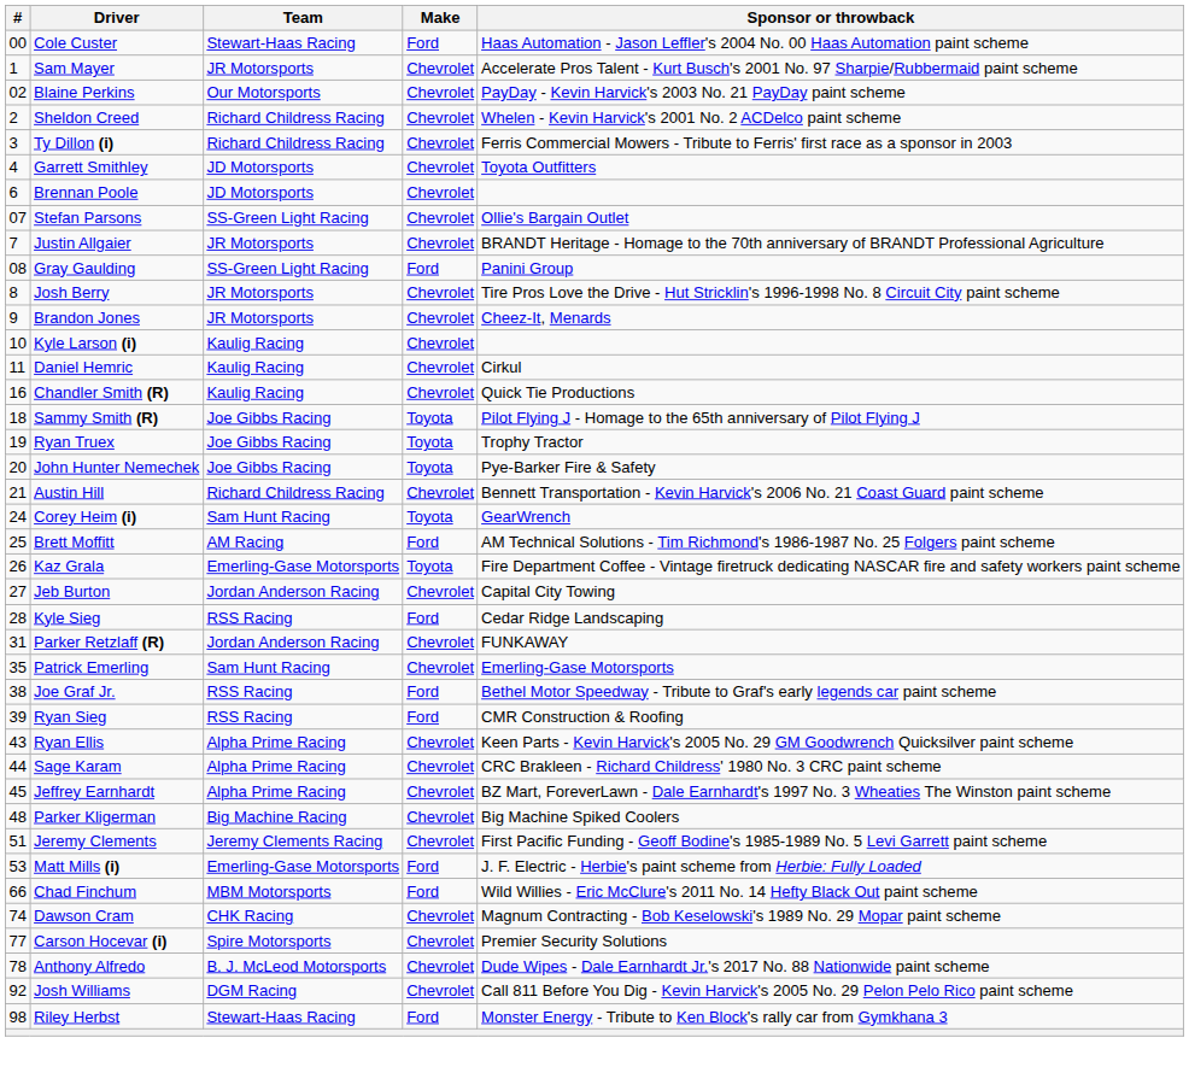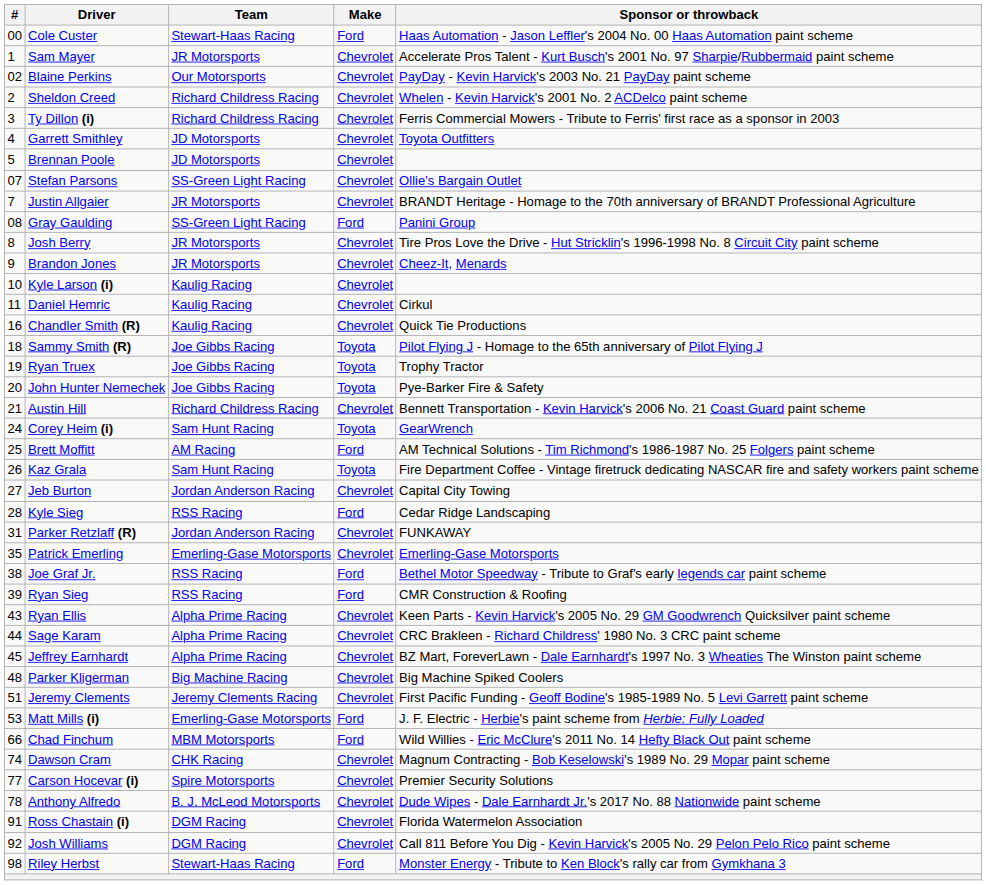Brennan Poole | #: 6 -> 5
Kaz Grala | Team: Emerling-Gase Motorsports -> Sam Hunt Racing
Patrick Emerling | Team: Sam Hunt Racing -> Emerling-Gase Motorsports
+ row: 91 | Ross Chastain (i) | DGM Racing | Chevrolet | Florida Watermelon Association
